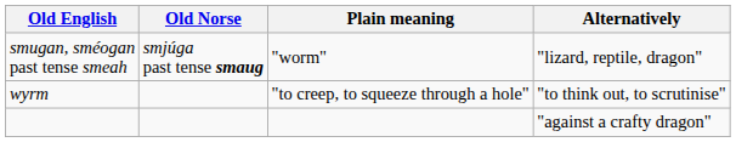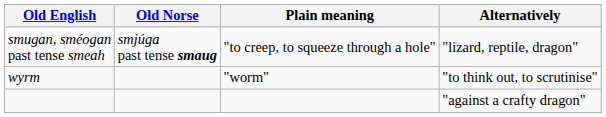smugan, sméogan past tense smeah | Plain meaning: "worm" -> "to creep, to squeeze through a hole"
wyrm | Plain meaning: "to creep, to squeeze through a hole" -> "worm"
